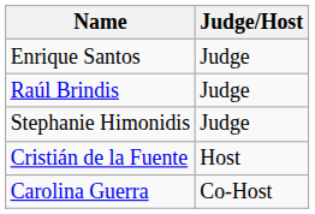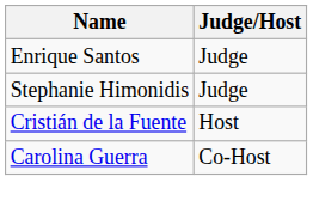- row: Raúl Brindis | Judge
